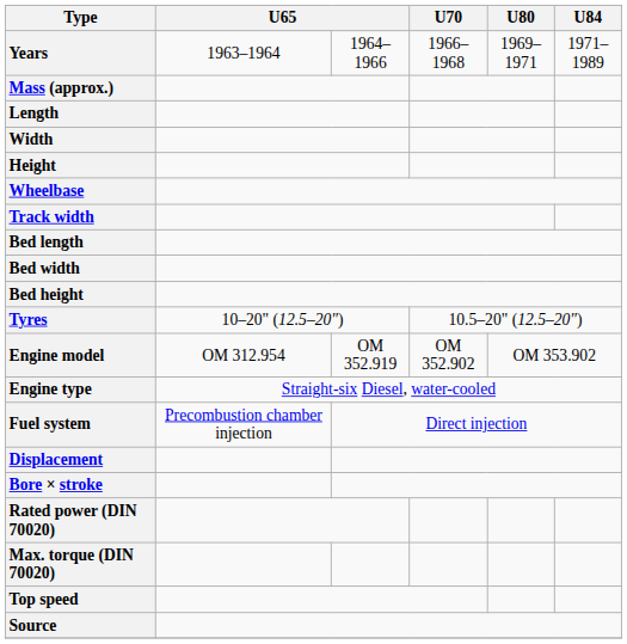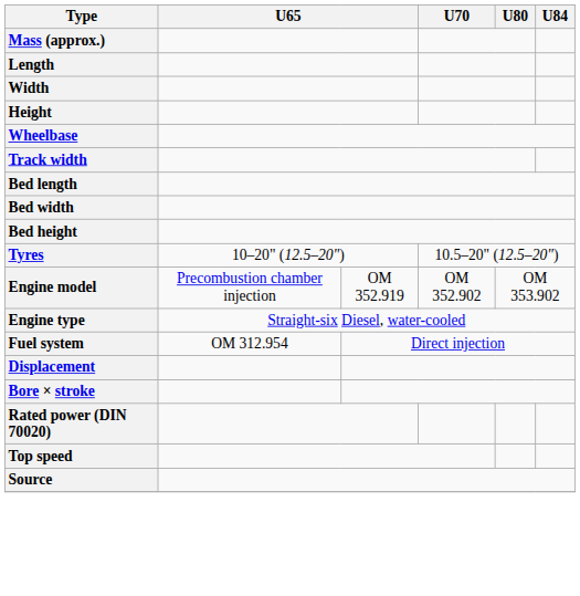- row: Years | 1963–1964 | 1964–1966 | 1966–1968 | 1969–1971 | 1971–1989
Engine model | column 2: OM 312.954 -> Precombustion chamber injection
Fuel system | column 2: Precombustion chamber injection -> OM 312.954
- row: Max. torque (DIN 70020)
